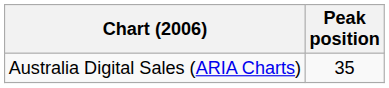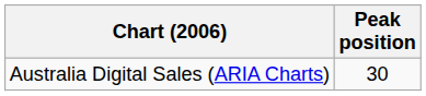Australia Digital Sales (ARIA Charts) | Peak position: 35 -> 30
